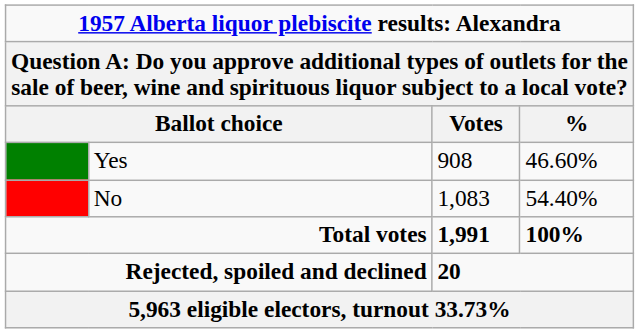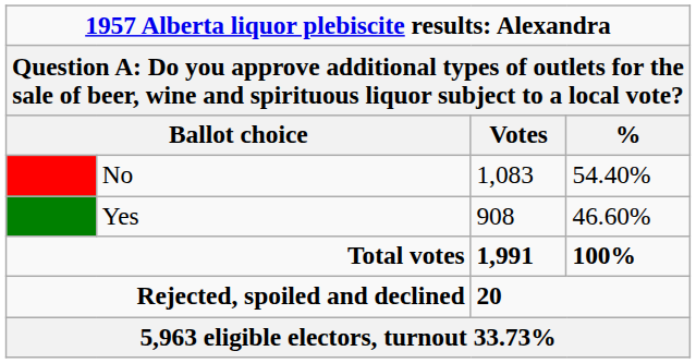rows swapped: No <-> Yes
